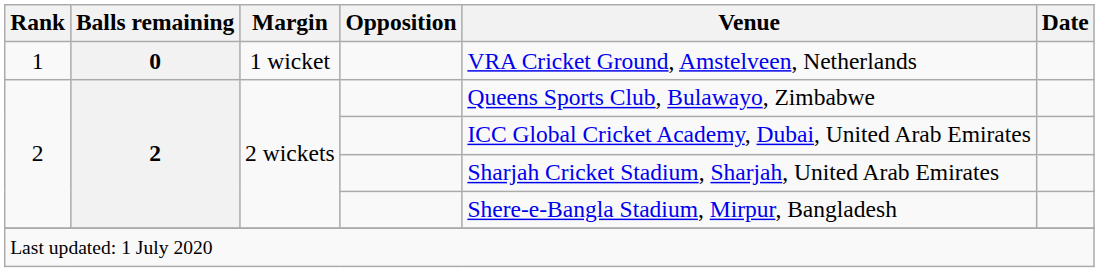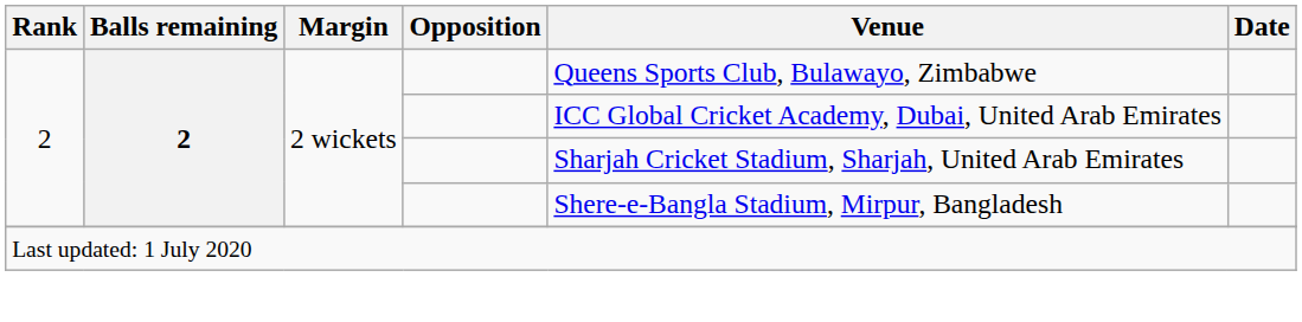- row: 1 | 0 | 1 wicket | VRA Cricket Ground, Amstelveen, Netherlands
